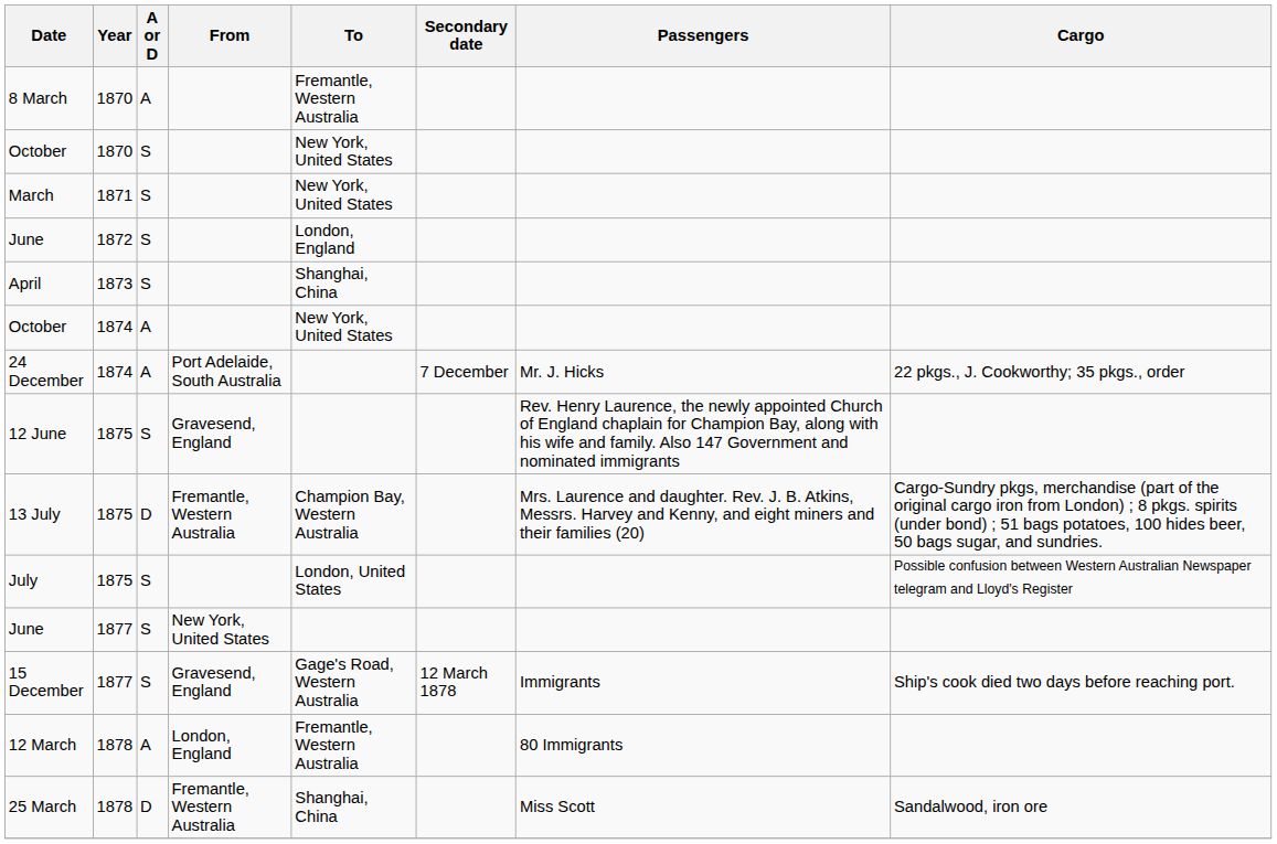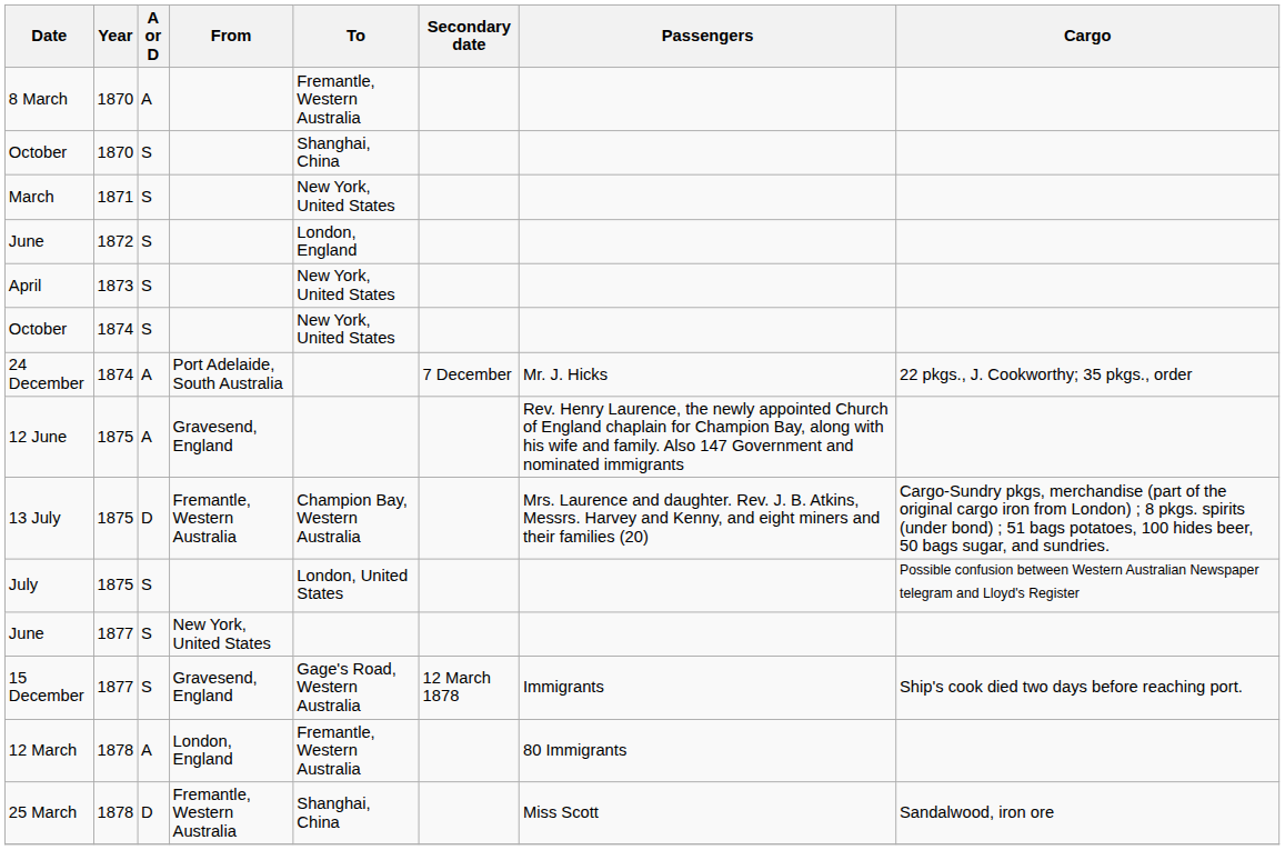October / 1870 | To: New York, United States -> Shanghai, China
April | To: Shanghai, China -> New York, United States
October / 1874 | A or D: A -> S
12 June | A or D: S -> A
